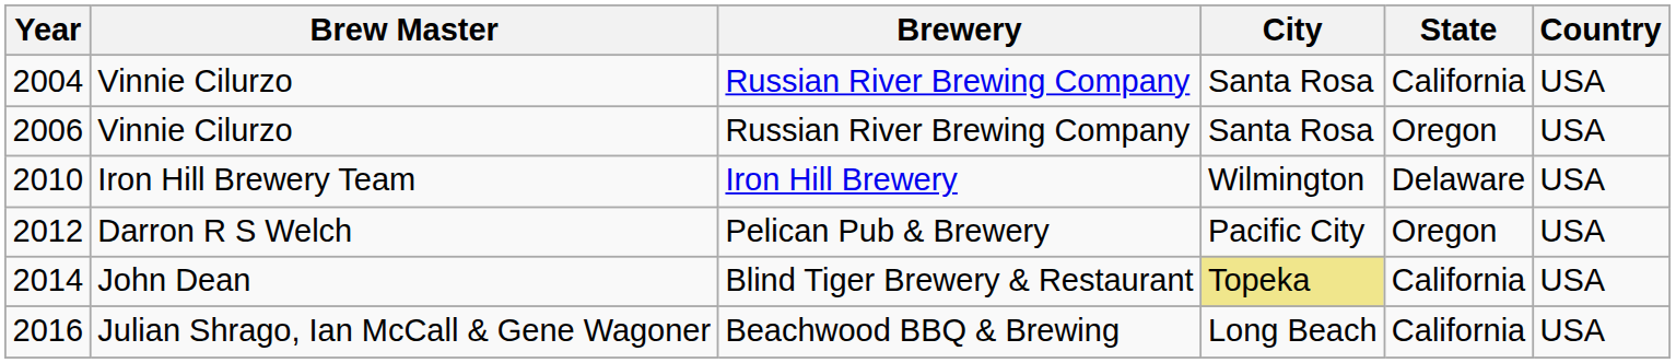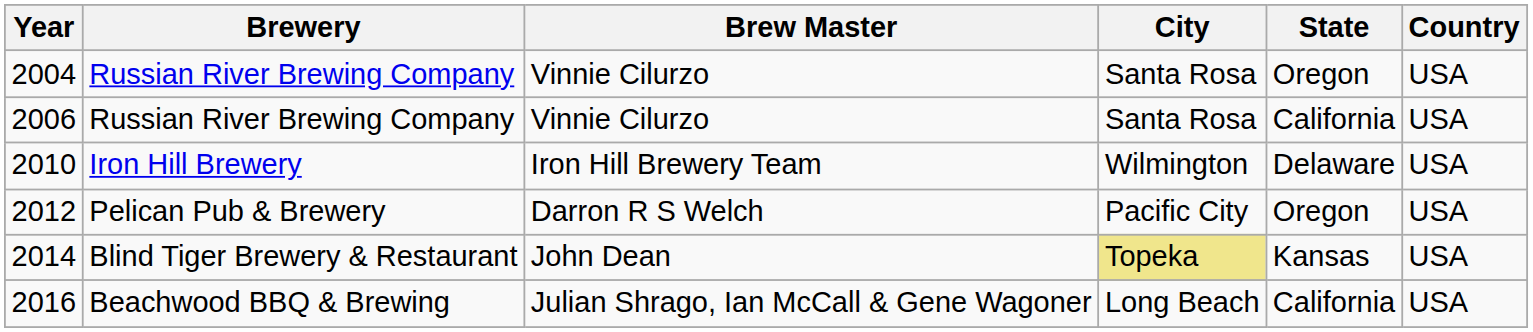columns swapped: Brewery <-> Brew Master
2004 | State: California -> Oregon
2006 | State: Oregon -> California
2014 | State: California -> Kansas
